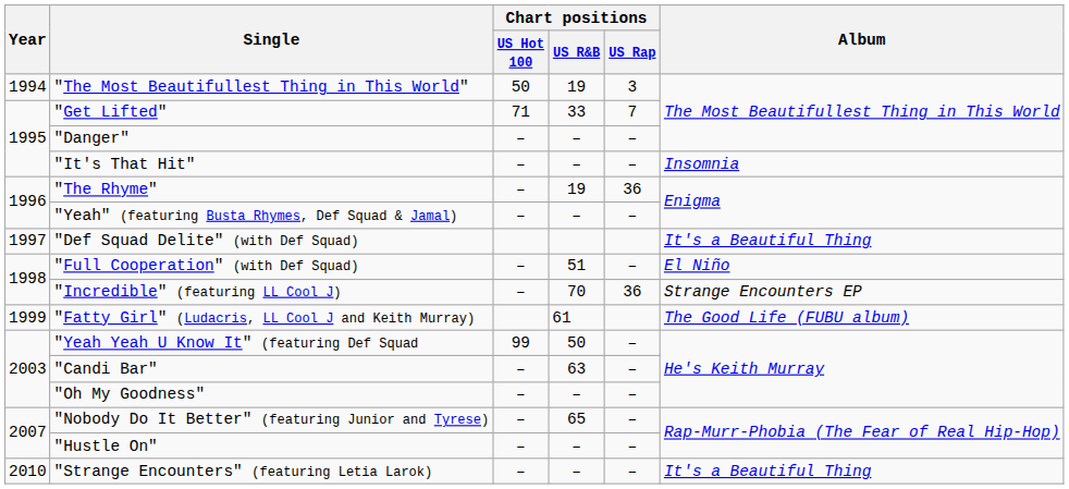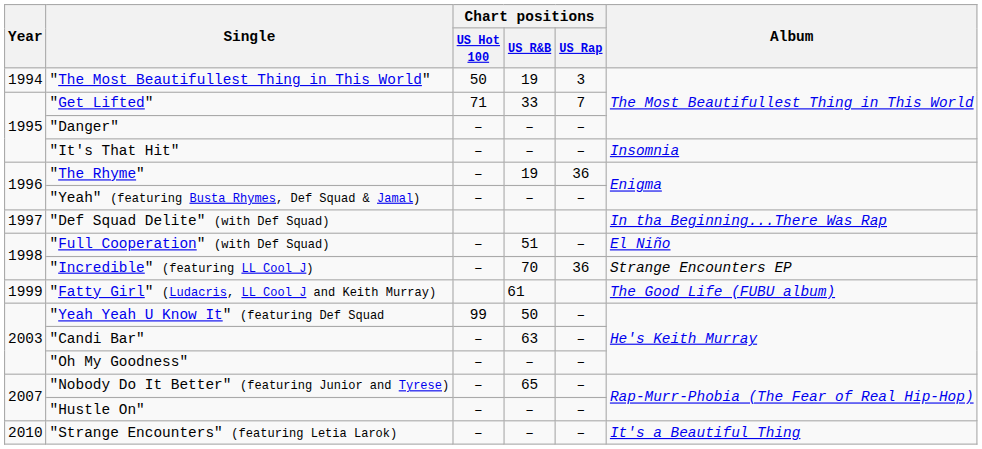"Def Squad Delite" (with Def Squad) | Album: It's a Beautiful Thing -> In tha Beginning...There Was Rap
